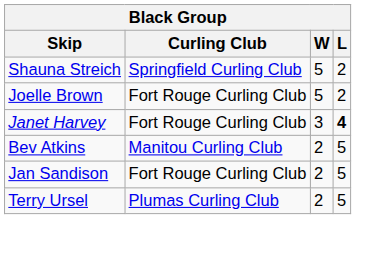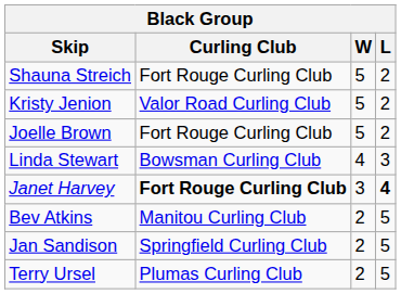Shauna Streich | Curling Club: Springfield Curling Club -> Fort Rouge Curling Club
+ row: Kristy Jenion | Valor Road Curling Club | 5 | 2
+ row: Linda Stewart | Bowsman Curling Club | 4 | 3
Janet Harvey | Curling Club: normal -> bold
Jan Sandison | Curling Club: Fort Rouge Curling Club -> Springfield Curling Club
